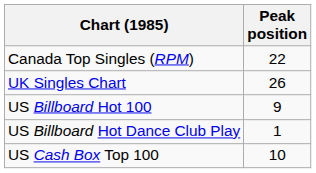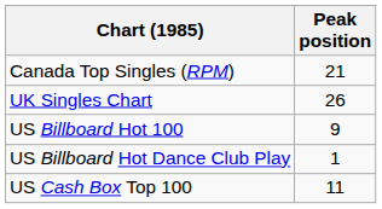Canada Top Singles (RPM) | Peak position: 22 -> 21
US Cash Box Top 100 | Peak position: 10 -> 11
